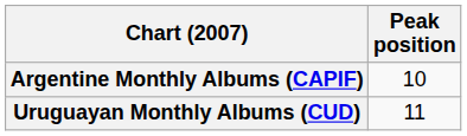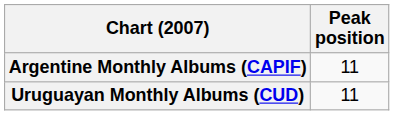Argentine Monthly Albums (CAPIF) | Peak position: 10 -> 11
